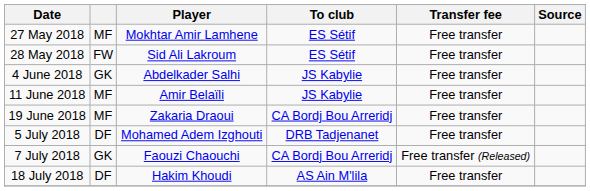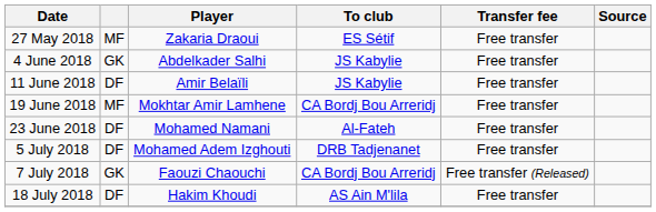27 May 2018 | Player: Mokhtar Amir Lamhene -> Zakaria Draoui
- row: 28 May 2018 | FW | Sid Ali Lakroum | ES Sétif | Free transfer
11 June 2018 | column 2: MF -> DF
19 June 2018 | Player: Zakaria Draoui -> Mokhtar Amir Lamhene
+ row: 23 June 2018 | DF | Mohamed Namani | Al-Fateh | Free transfer
